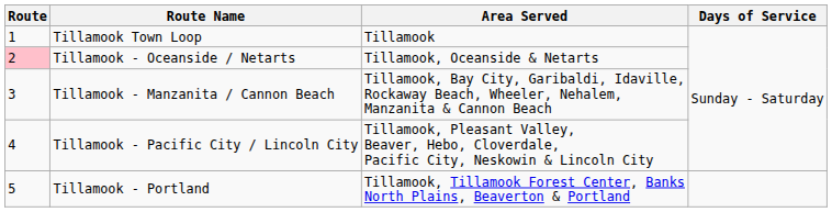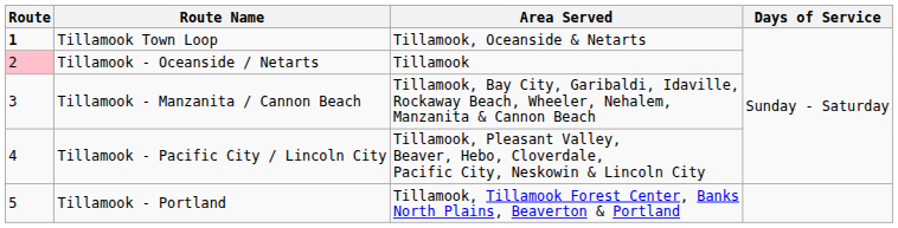Tillamook Town Loop | Route: normal -> bold
Tillamook Town Loop | Area Served: Tillamook -> Tillamook, Oceanside & Netarts
Tillamook - Oceanside / Netarts | Area Served: Tillamook, Oceanside & Netarts -> Tillamook
